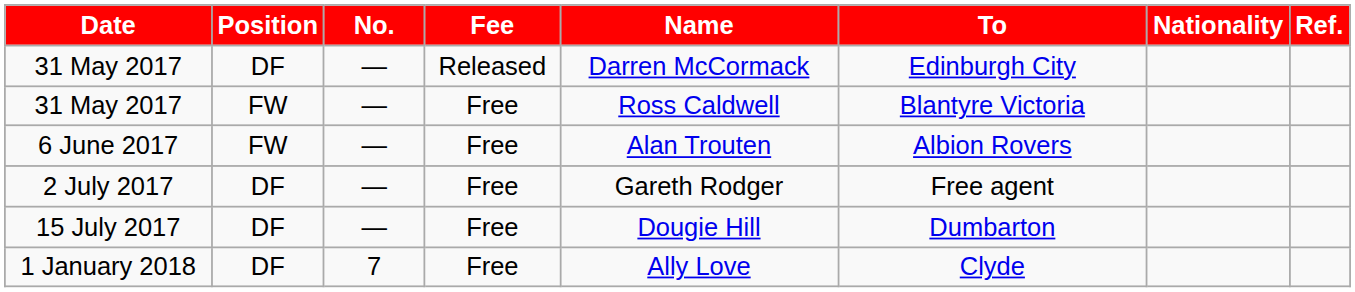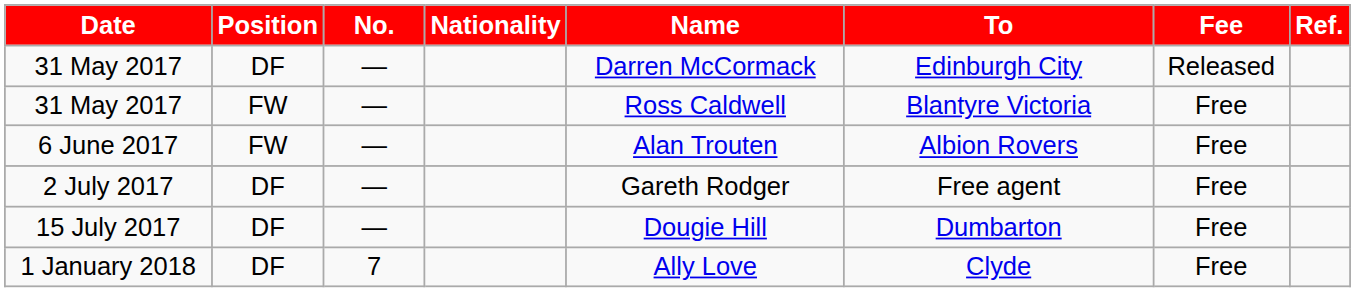columns swapped: Nationality <-> Fee
